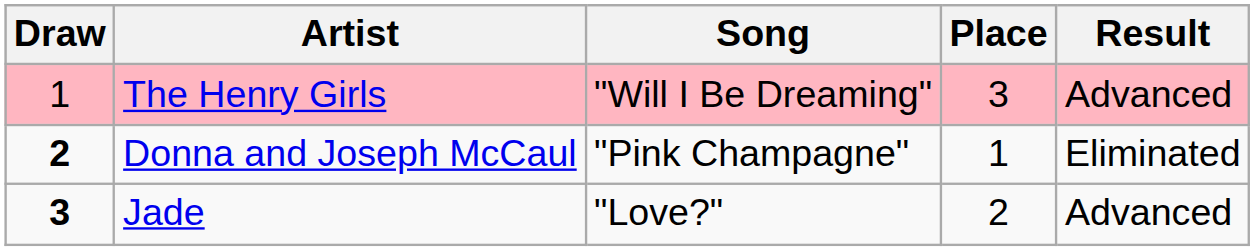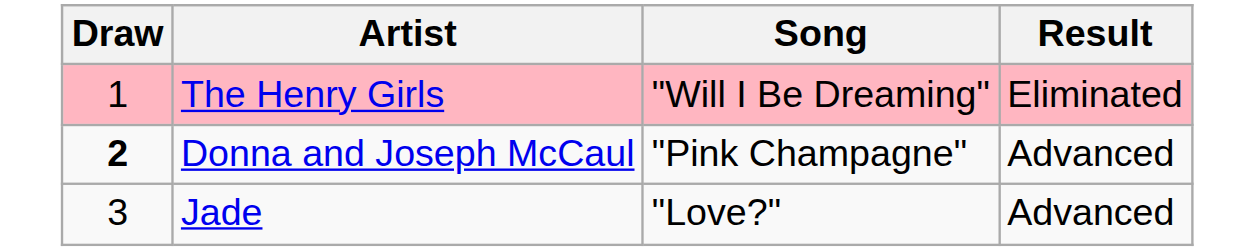- column: Place | 3 | 1 | 2
The Henry Girls | Result: Advanced -> Eliminated
Donna and Joseph McCaul | Result: Eliminated -> Advanced
Jade | Draw: bold -> normal
